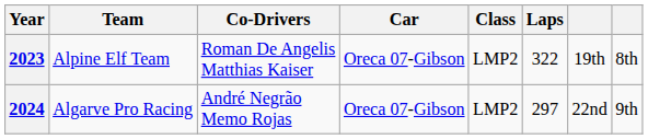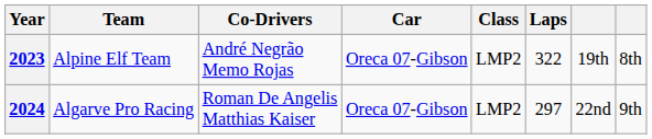2023 | Co-Drivers: Roman De Angelis Matthias Kaiser -> André Negrão Memo Rojas
2024 | Co-Drivers: André Negrão Memo Rojas -> Roman De Angelis Matthias Kaiser
